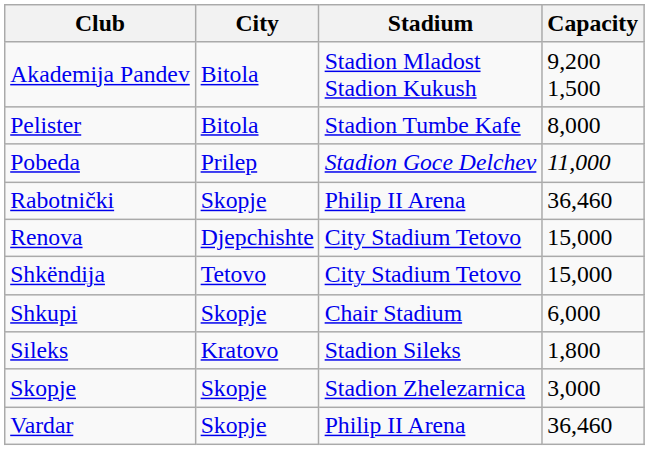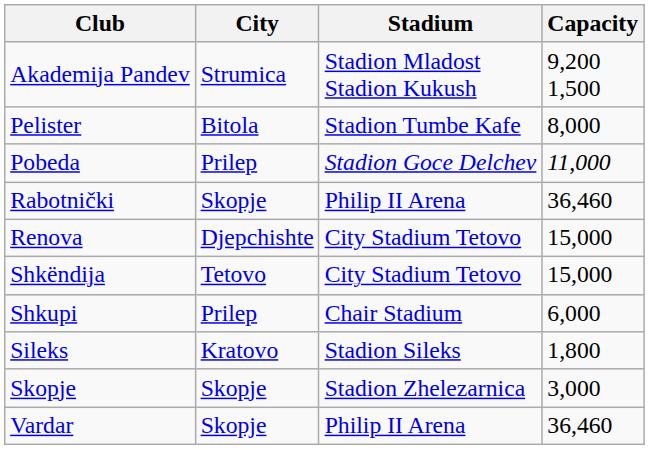Akademija Pandev | City: Bitola -> Strumica
Shkupi | City: Skopje -> Prilep
